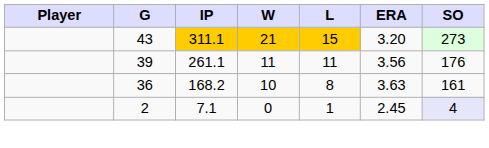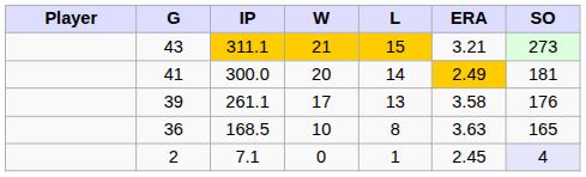43 | ERA: 3.20 -> 3.21
+ row: 41 | 300.0 | 20 | 14 | 2.49 | 181
39 | W: 11 -> 17
39 | L: 11 -> 13
39 | ERA: 3.56 -> 3.58
36 | IP: 168.2 -> 168.5
36 | SO: 161 -> 165
